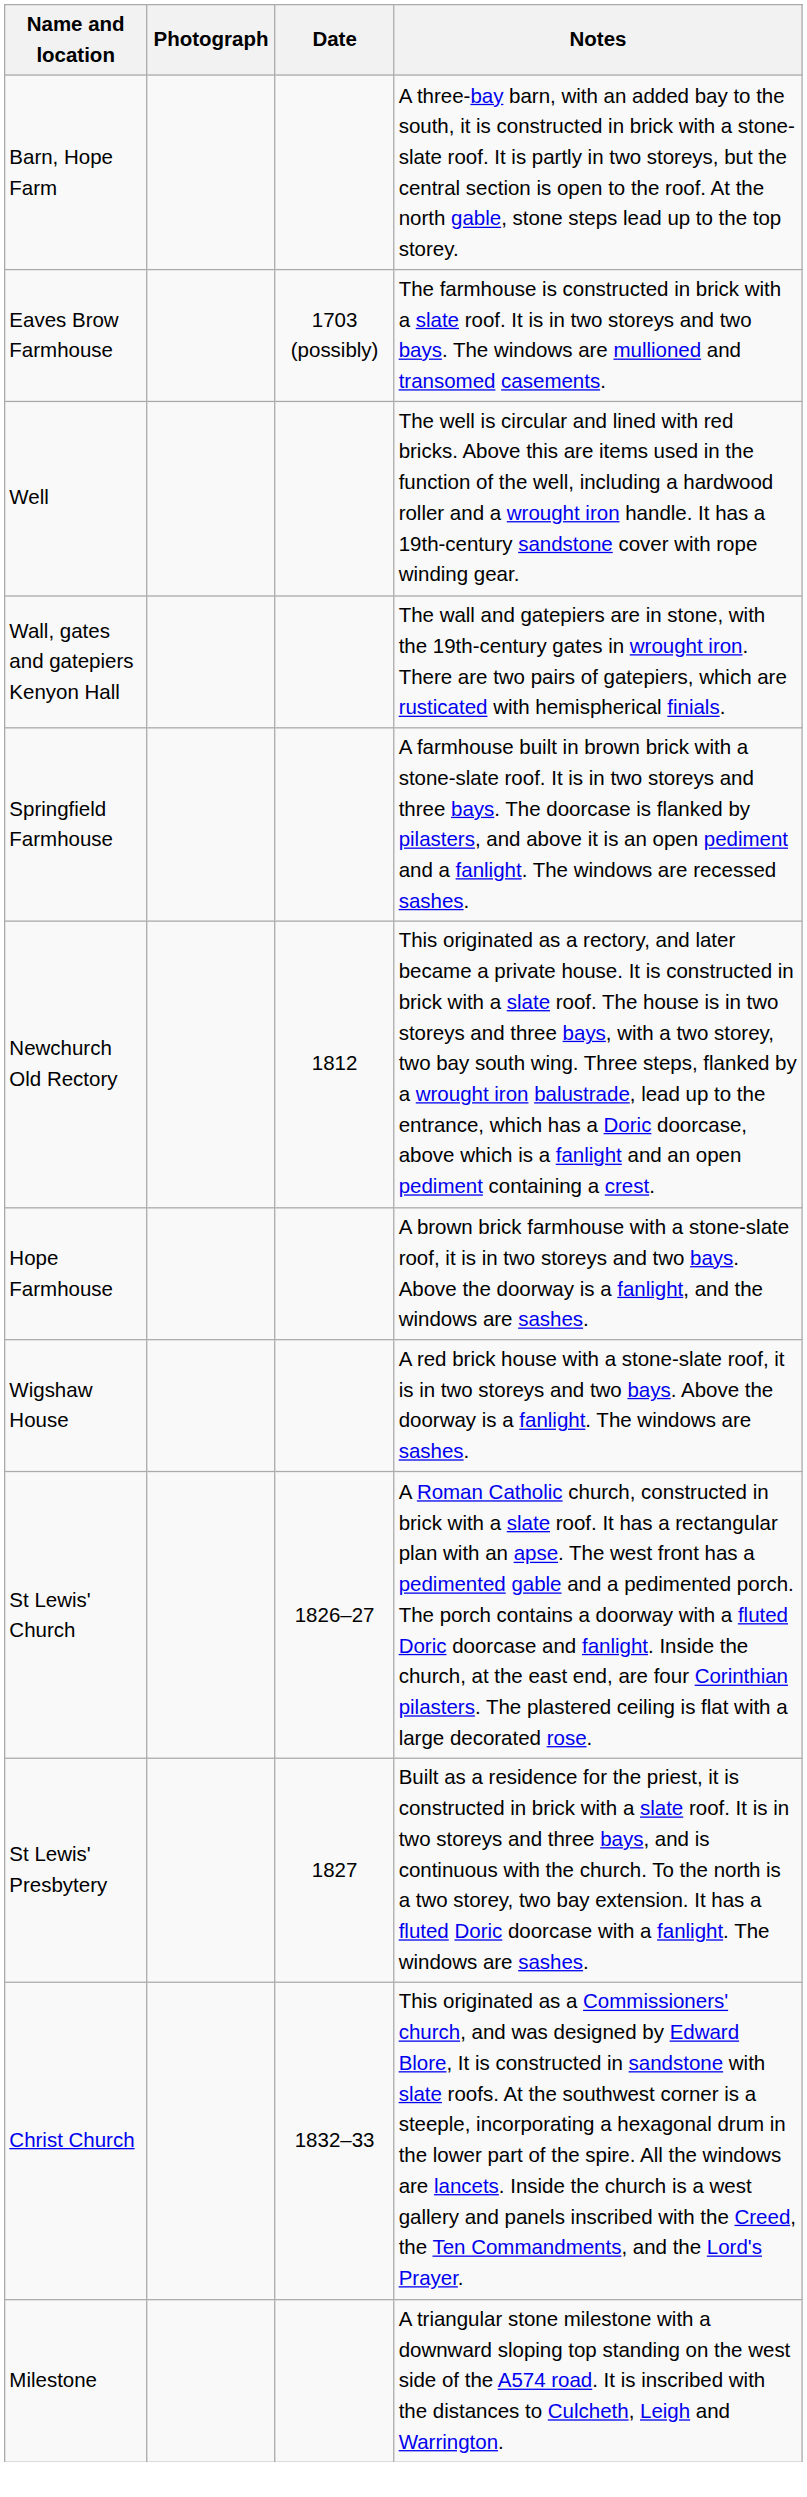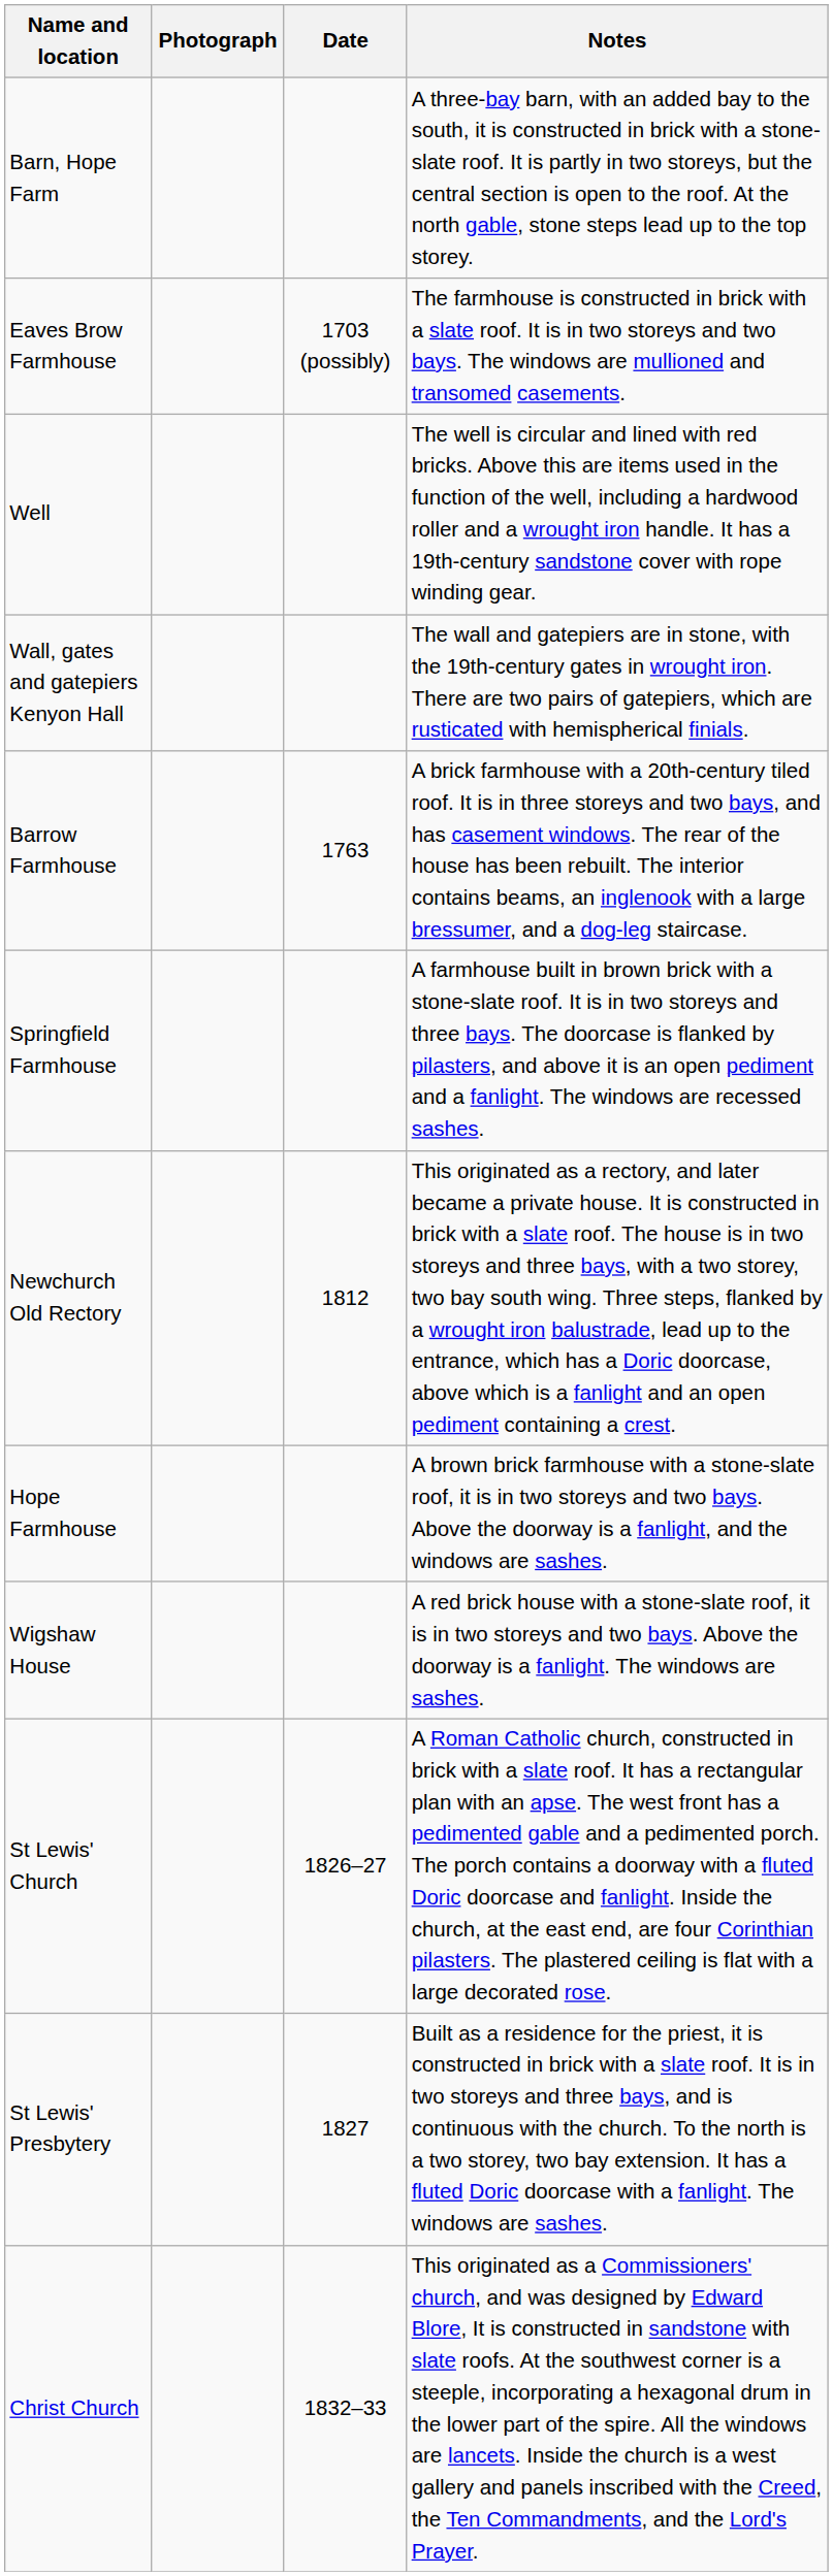+ row: Barrow Farmhouse | 1763 | A brick farmhouse with a 20th-century tiled roof. It is in three storeys and two bays, and has casement windows. The rear of the house has been rebuilt. The interior contains beams, an inglenook with a large bressumer, and a dog-leg staircase.
- row: Milestone | A triangular stone milestone with a downward sloping top standing on the west side of the A574 road. It is inscribed with the distances to Culcheth, Leigh and Warrington.
